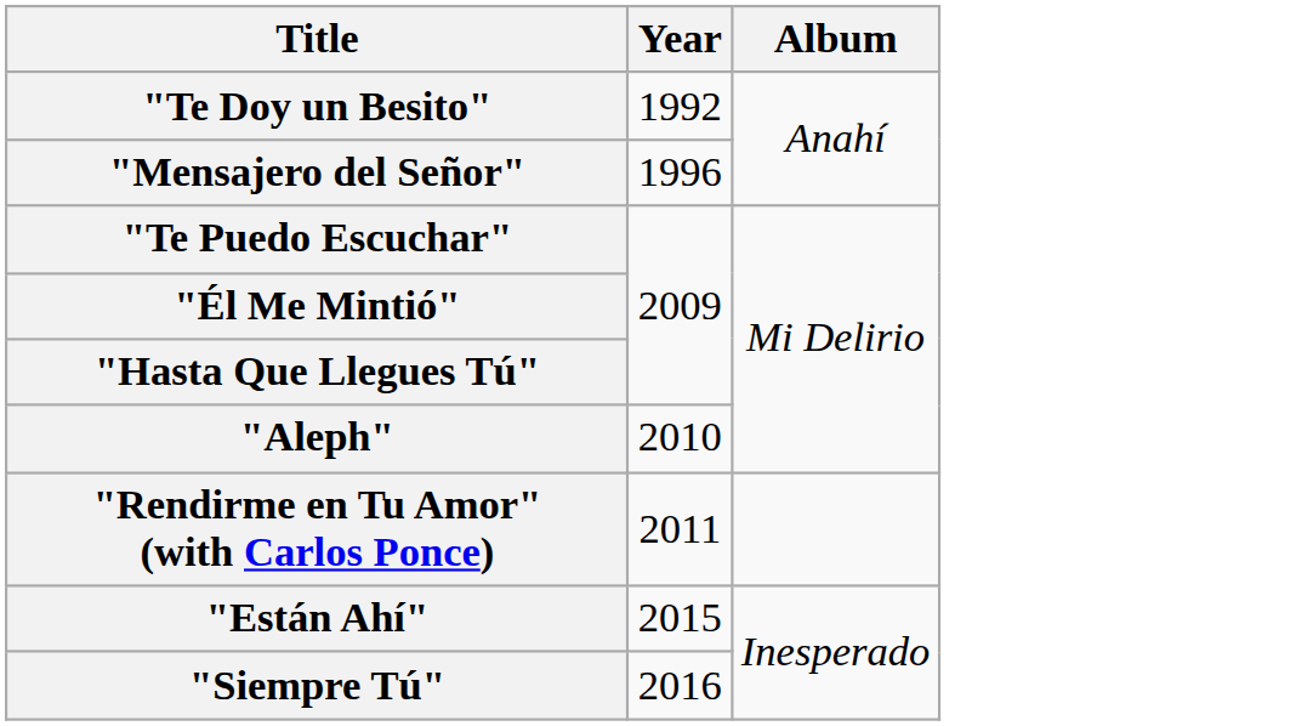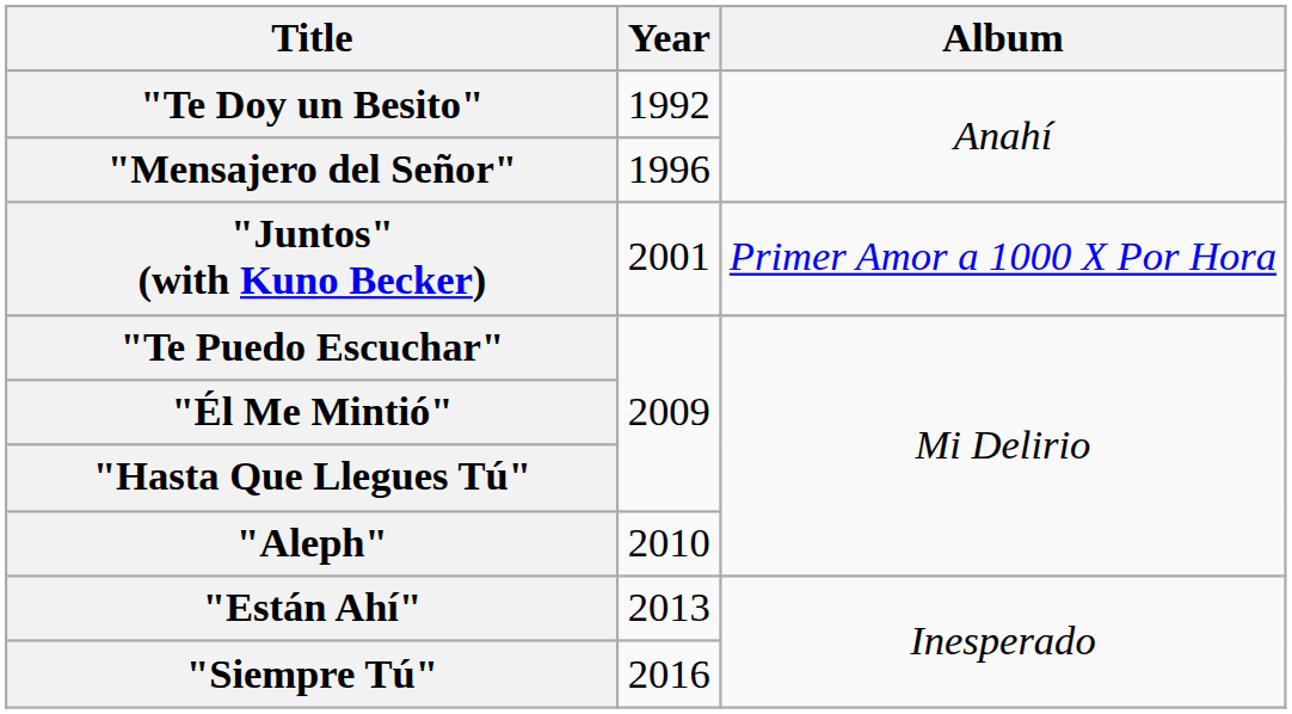+ row: "Juntos" (with Kuno Becker) | 2001 | Primer Amor a 1000 X Por Hora
- row: "Rendirme en Tu Amor" (with Carlos Ponce) | 2011
"Están Ahí" | Year: 2015 -> 2013
